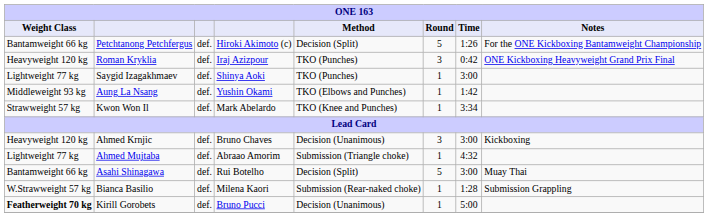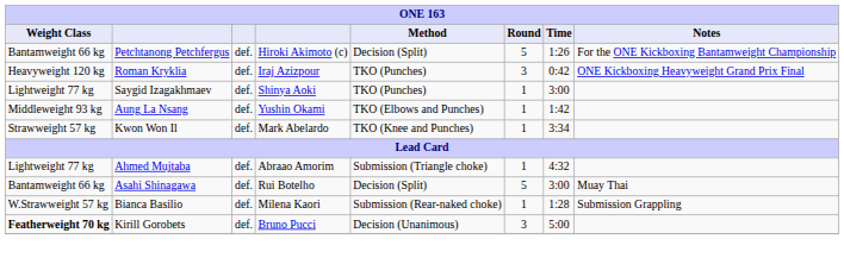- row: Heavyweight 120 kg | Ahmed Krnjic | def. | Bruno Chaves | Decision (Unanimous) | 3 | 3:00 | Kickboxing
Kirill Gorobets | Round: 1 -> 3
